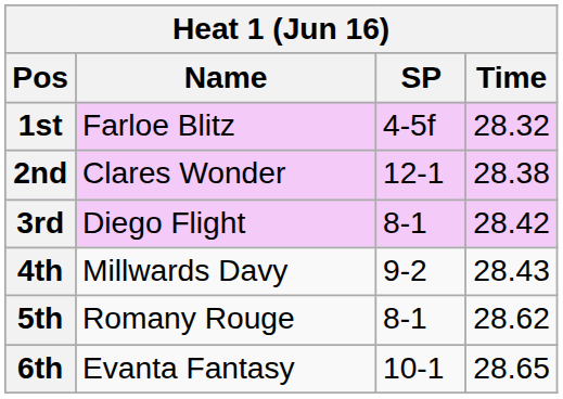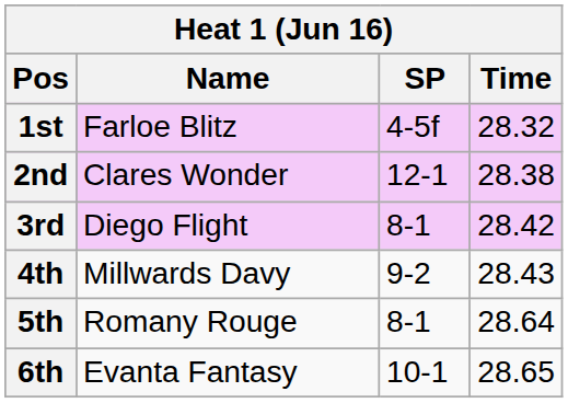5th | Time: 28.62 -> 28.64
